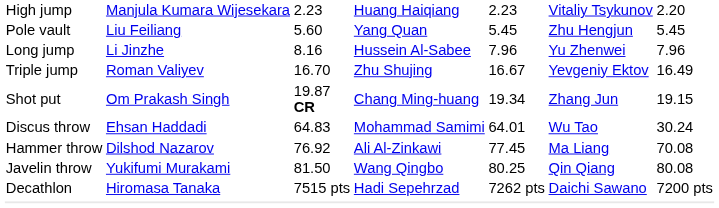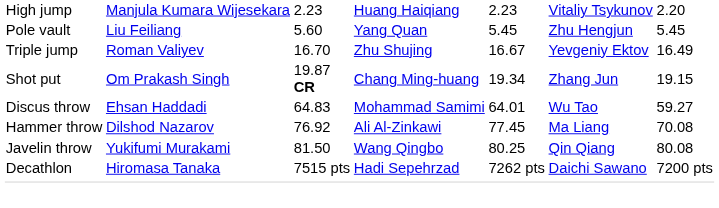- row: Long jump | Li Jinzhe | 8.16 | Hussein Al-Sabee | 7.96 | Yu Zhenwei | 7.96
Discus throw | column 7: 30.24 -> 59.27
